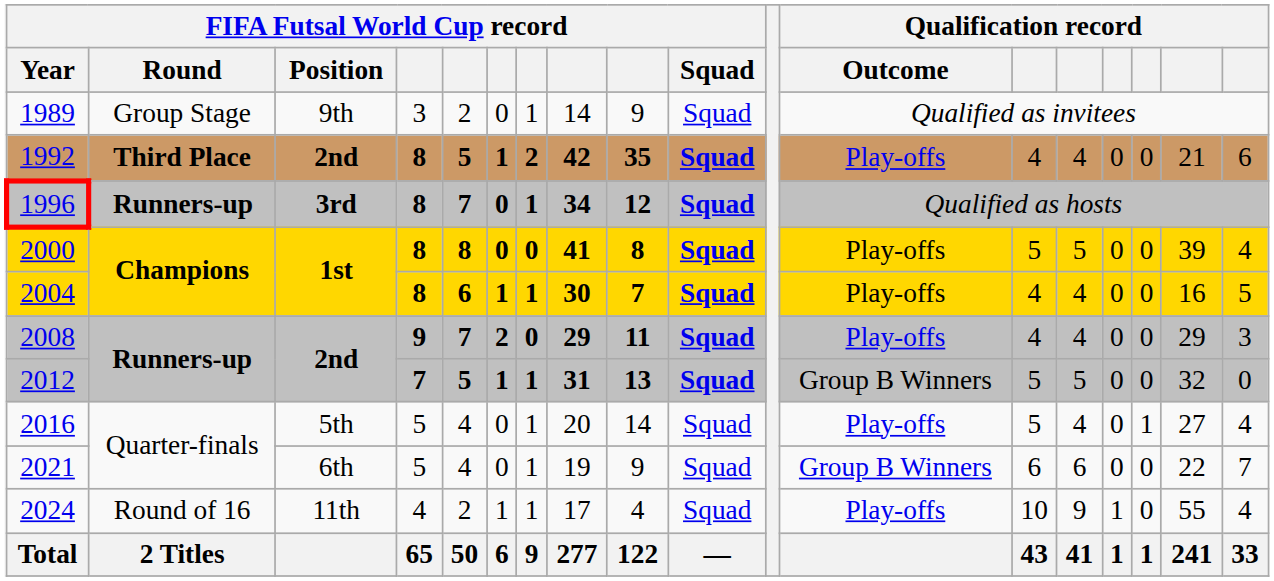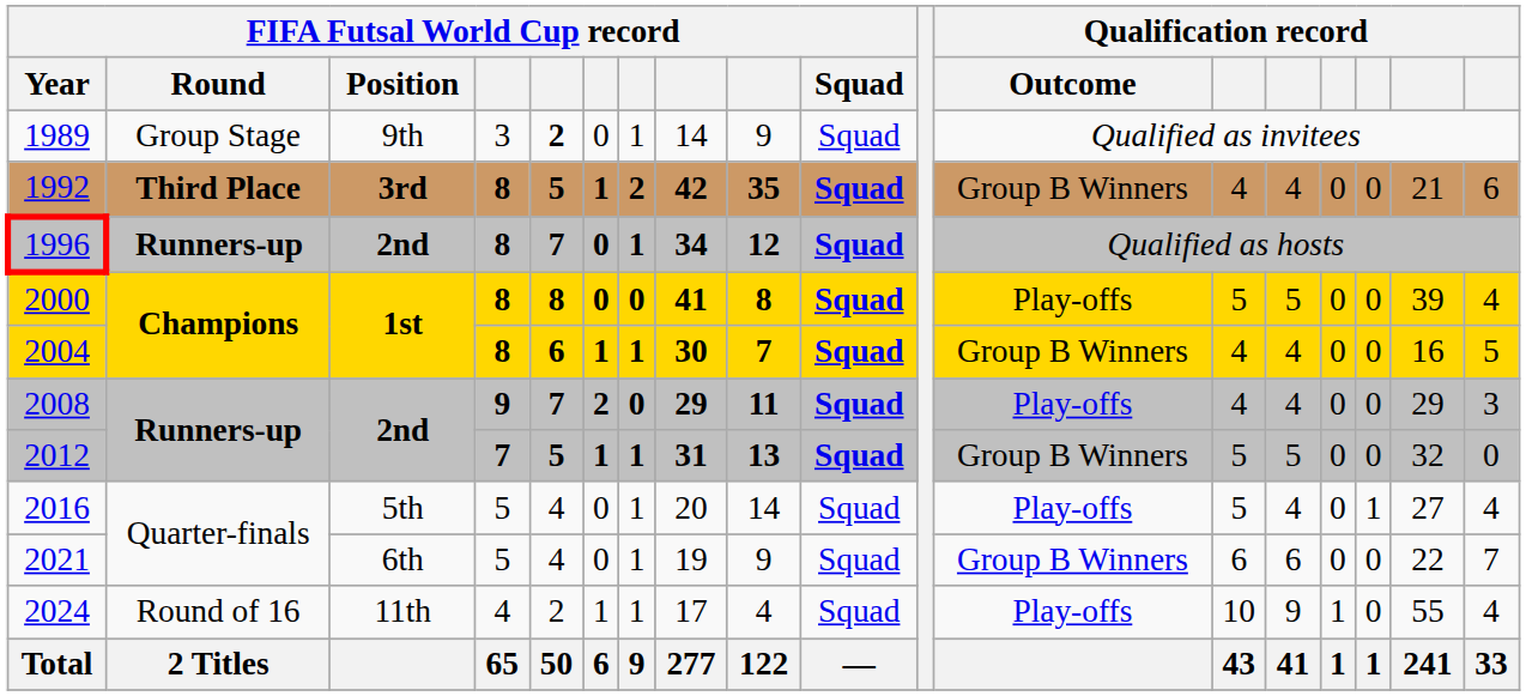1989 | column 5: normal -> bold
1992 | FIFA Futsal World Cup record / Position: 2nd -> 3rd
1992 | Qualification record / Outcome: Play-offs -> Group B Winners
1996 | FIFA Futsal World Cup record / Position: 3rd -> 2nd
2004 | Qualification record / Outcome: Play-offs -> Group B Winners
